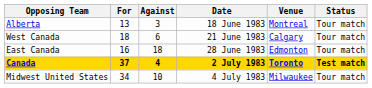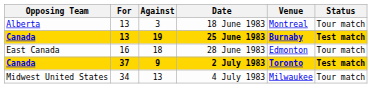- row: West Canada | 18 | 6 | 21 June 1983 | Calgary | Tour match
+ row: Canada | 13 | 19 | 25 June 1983 | Burnaby | Test match
2 July 1983 | Against: 4 -> 9
4 July 1983 | Against: 10 -> 13
